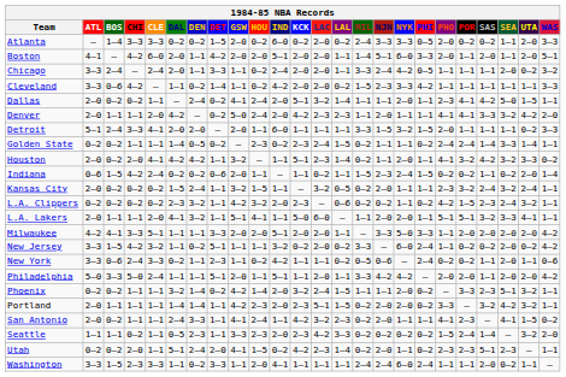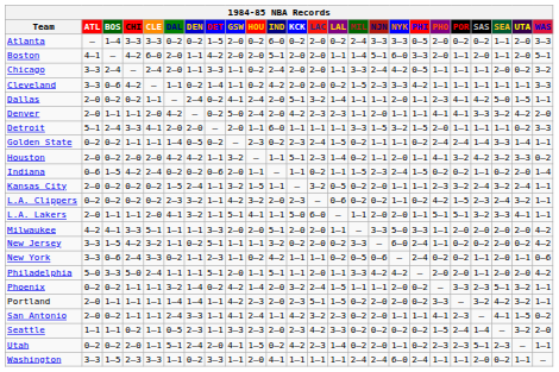Houston | CLE: 4–1 -> 2–0
